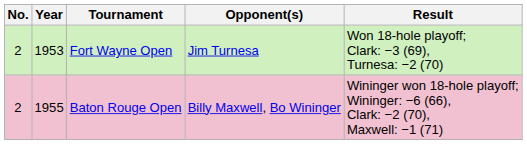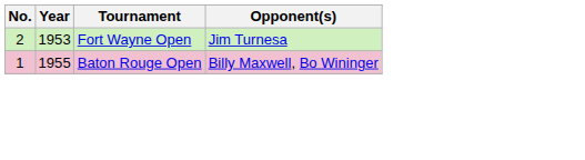- column: Result | Won 18-hole playoff; Clark: −3 (69), Turnesa: −2 (70) | Wininger won 18-hole playoff; Wininger: −6 (66), Clark: −2 (70), Maxwell: −1 (71)
Baton Rouge Open | No.: 2 -> 1
